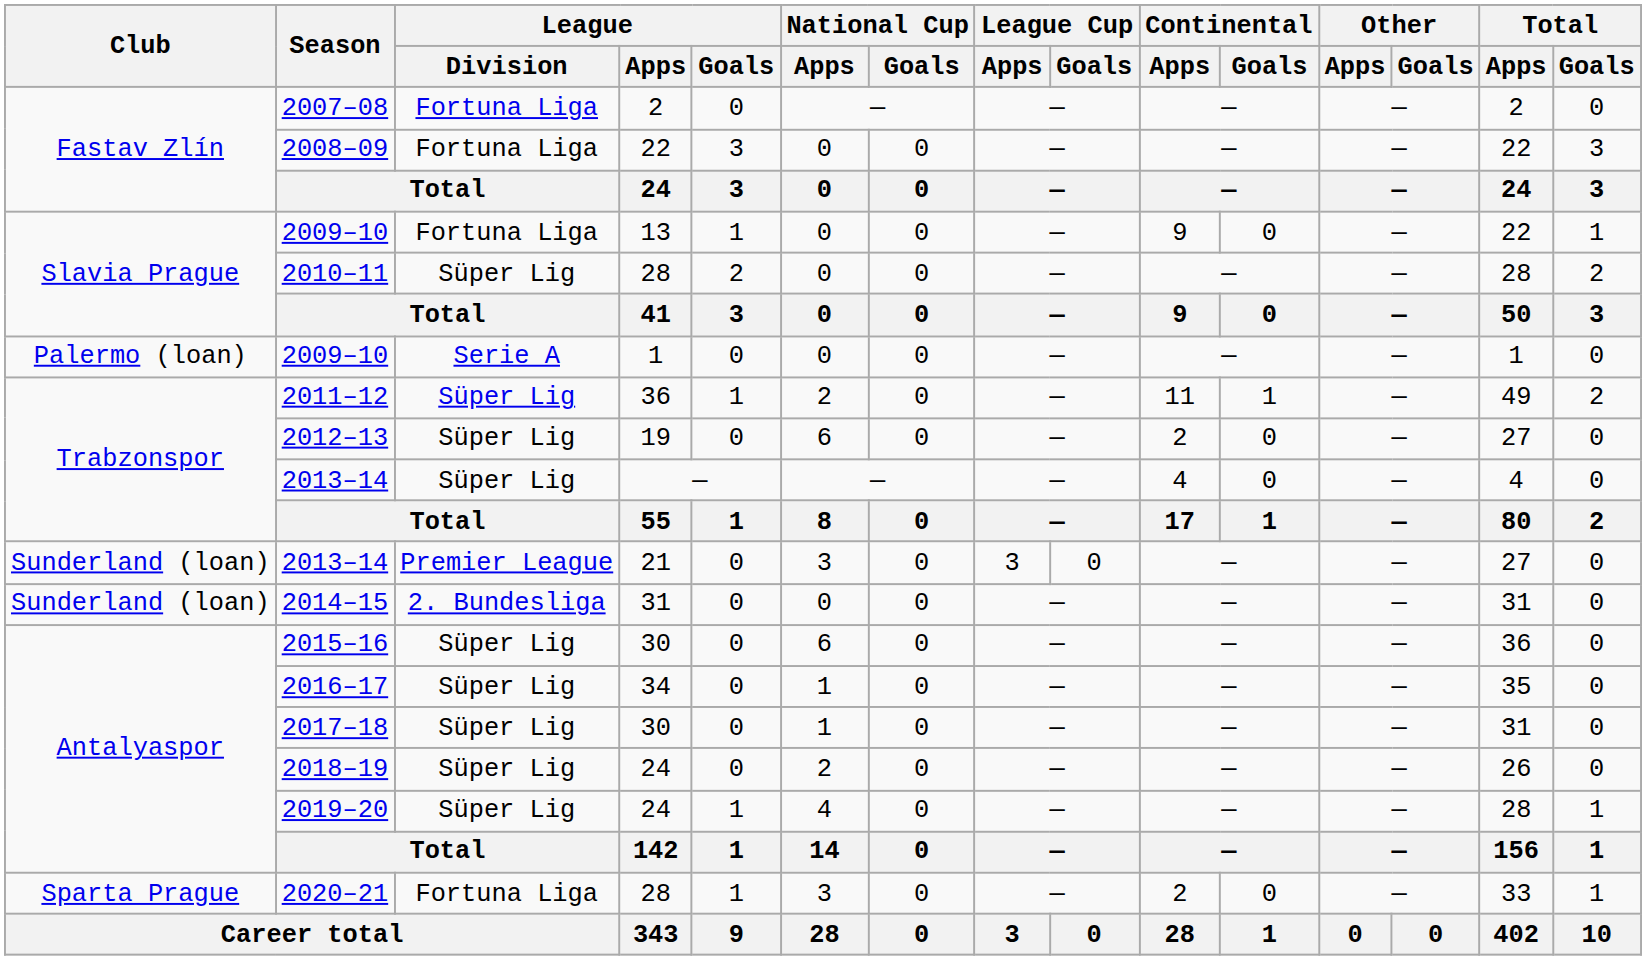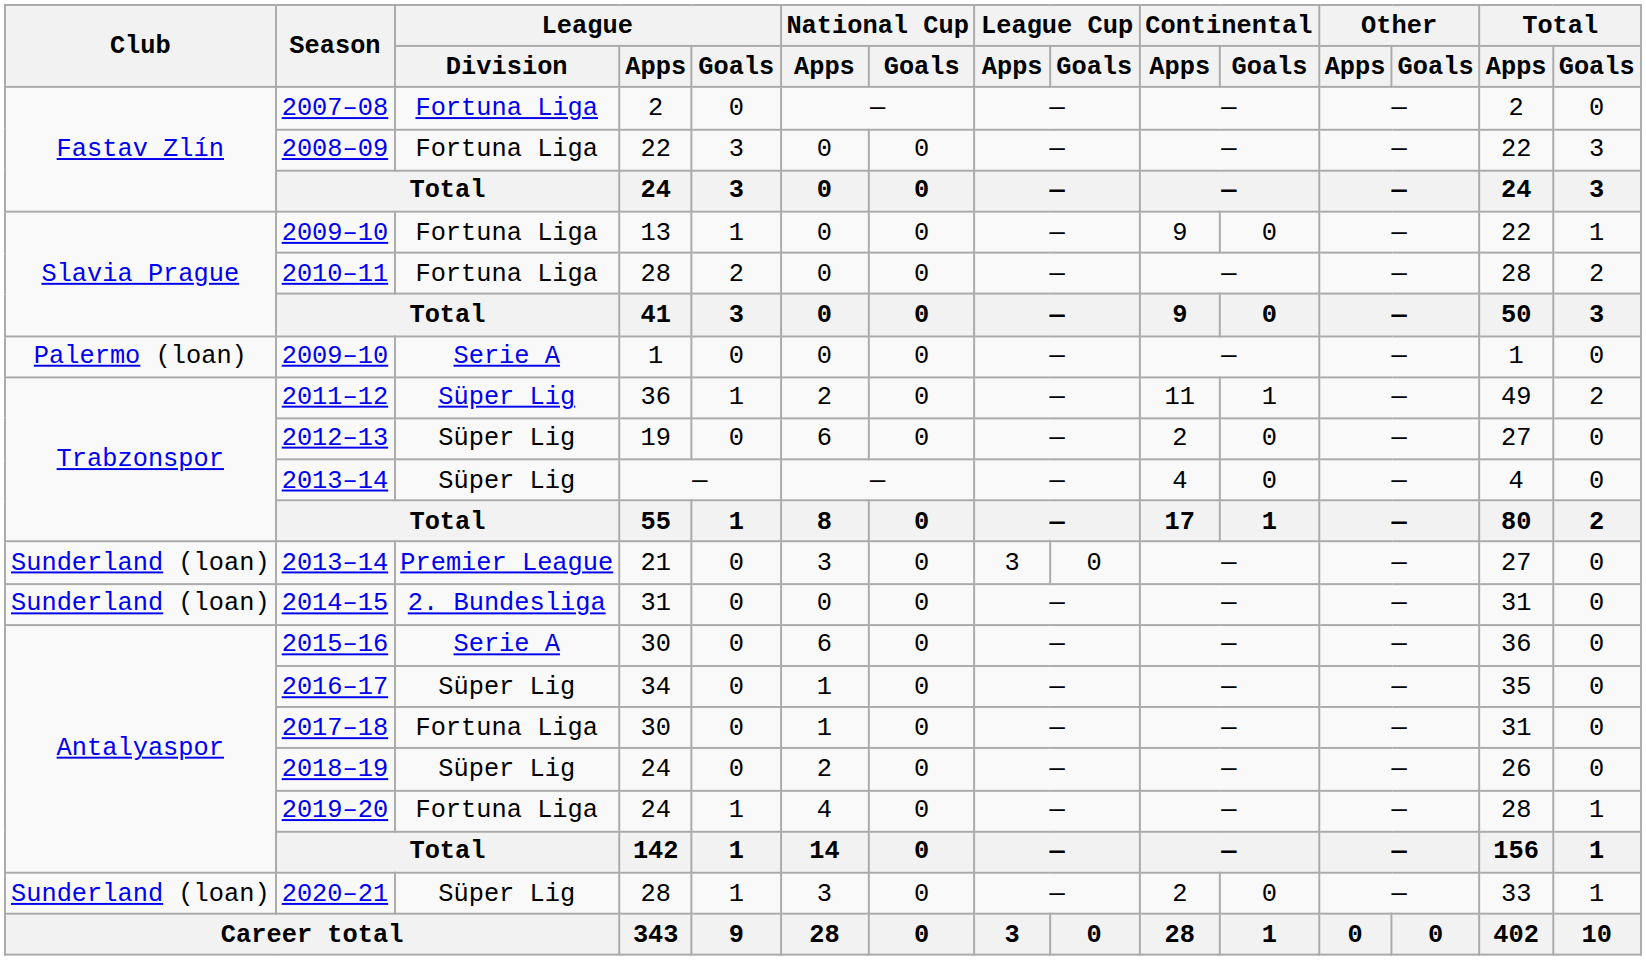2010–11 | League / Division: Süper Lig -> Fortuna Liga
2015–16 | League / Division: Süper Lig -> Serie A
2017–18 | League / Division: Süper Lig -> Fortuna Liga
2019–20 | League / Division: Süper Lig -> Fortuna Liga
2020–21 | Club: Sparta Prague -> Sunderland (loan)
2020–21 | League / Division: Fortuna Liga -> Süper Lig
